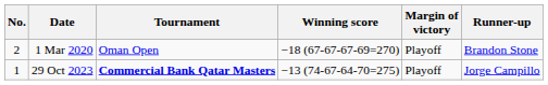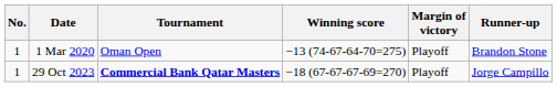1 Mar 2020 | No.: 2 -> 1
1 Mar 2020 | Winning score: −18 (67-67-67-69=270) -> −13 (74-67-64-70=275)
29 Oct 2023 | Winning score: −13 (74-67-64-70=275) -> −18 (67-67-67-69=270)
